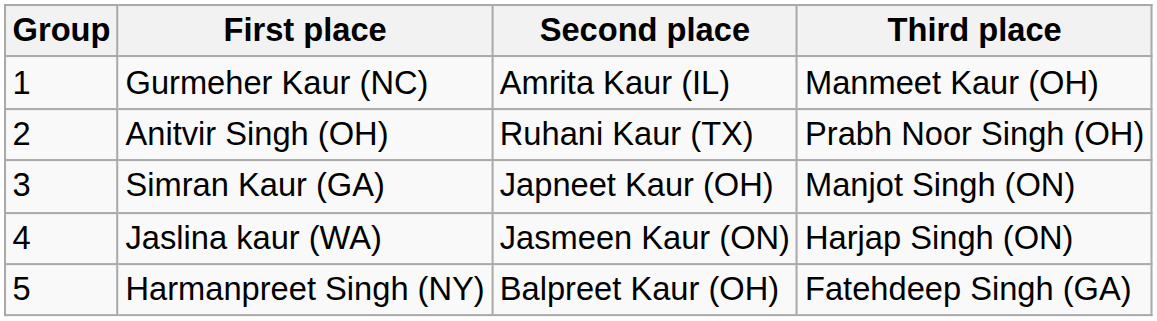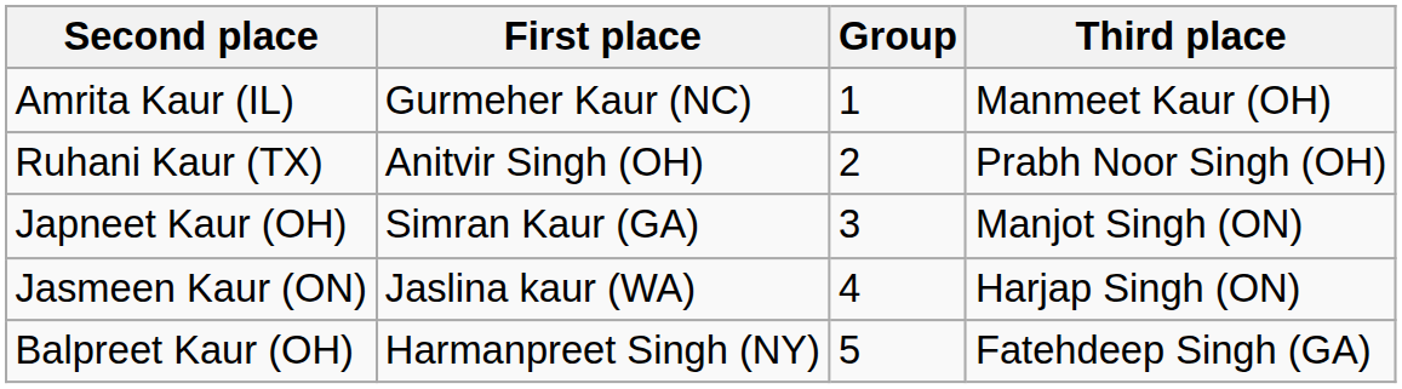columns swapped: Group <-> Second place
